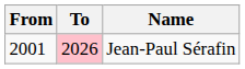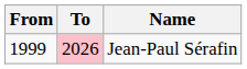Jean-Paul Sérafin | From: 2001 -> 1999
